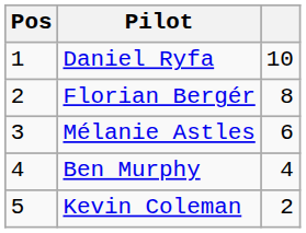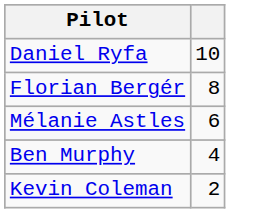- column: Pos | 1 | 2 | 3 | 4 | 5
